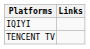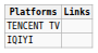rows swapped: IQIYI <-> TENCENT TV
